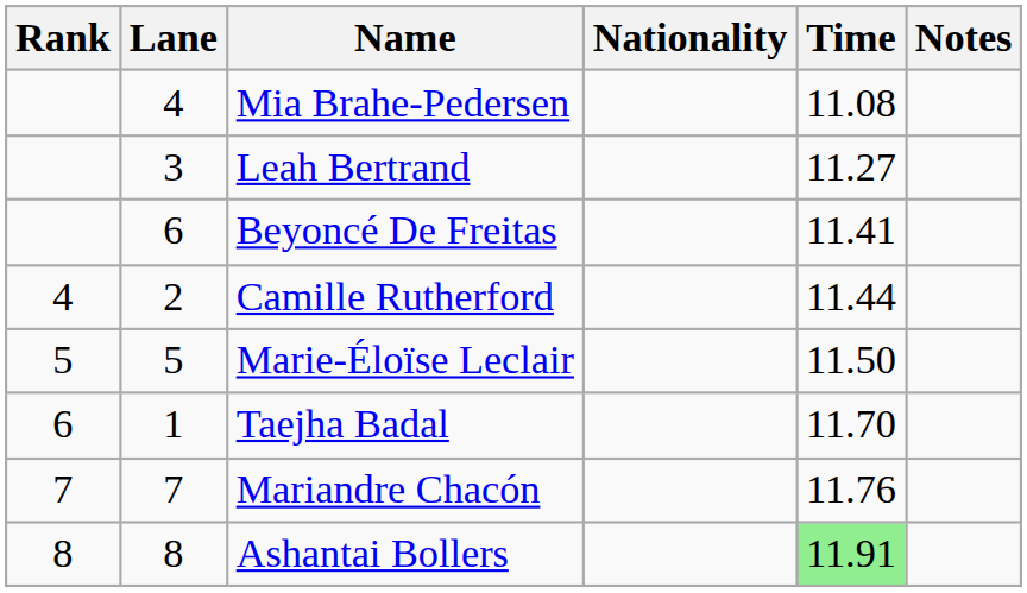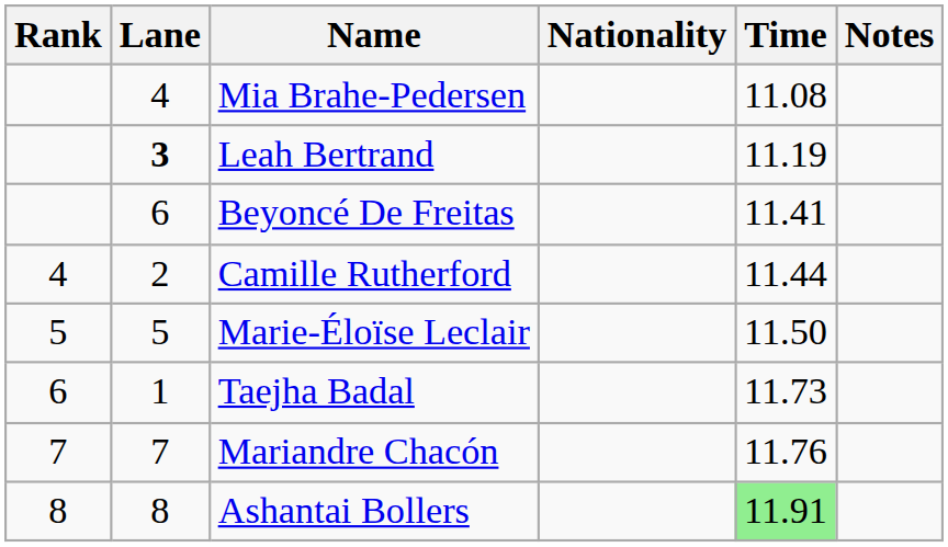Leah Bertrand | Lane: normal -> bold
Leah Bertrand | Time: 11.27 -> 11.19
Taejha Badal | Time: 11.70 -> 11.73
